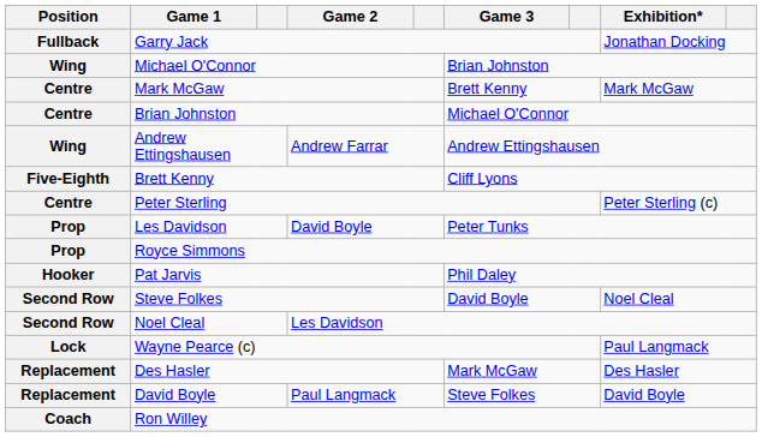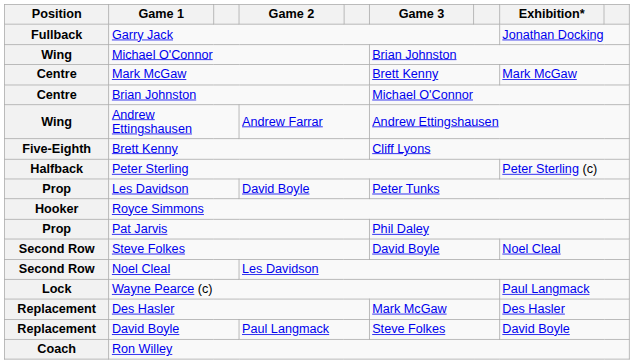Peter Sterling | Position: Centre -> Halfback
Royce Simmons | Position: Prop -> Hooker
Pat Jarvis | Position: Hooker -> Prop
